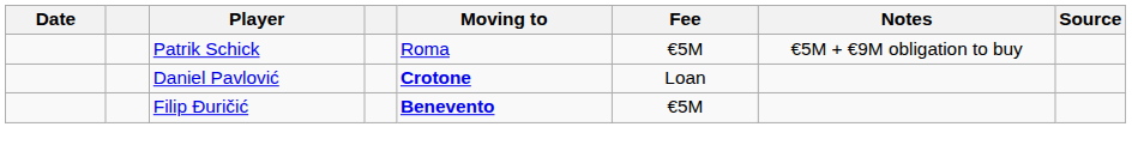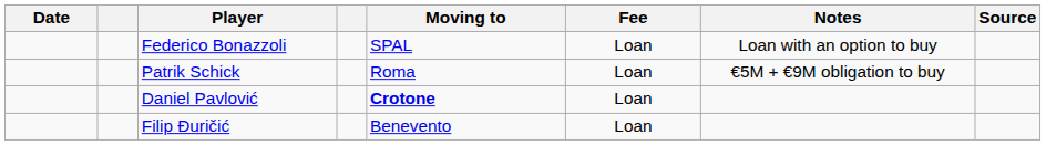+ row: Federico Bonazzoli | SPAL | Loan | Loan with an option to buy
Patrik Schick | Fee: €5M -> Loan
Filip Đuričić | Moving to: bold -> normal
Filip Đuričić | Fee: €5M -> Loan
